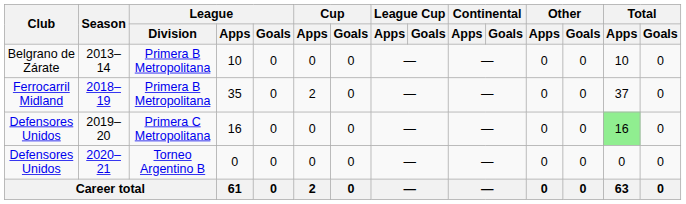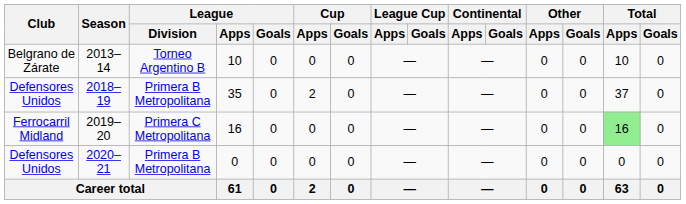2013–14 | League / Division: Primera B Metropolitana -> Torneo Argentino B
2018–19 | Club: Ferrocarril Midland -> Defensores Unidos
2019–20 | Club: Defensores Unidos -> Ferrocarril Midland
2020–21 | League / Division: Torneo Argentino B -> Primera B Metropolitana
